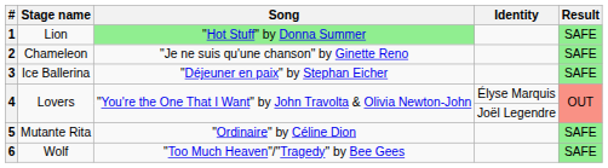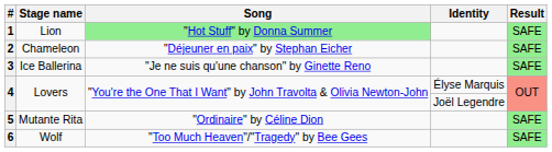2 | Song: "Je ne suis qu'une chanson" by Ginette Reno -> "Déjeuner en paix" by Stephan Eicher
3 | Song: "Déjeuner en paix" by Stephan Eicher -> "Je ne suis qu'une chanson" by Ginette Reno
